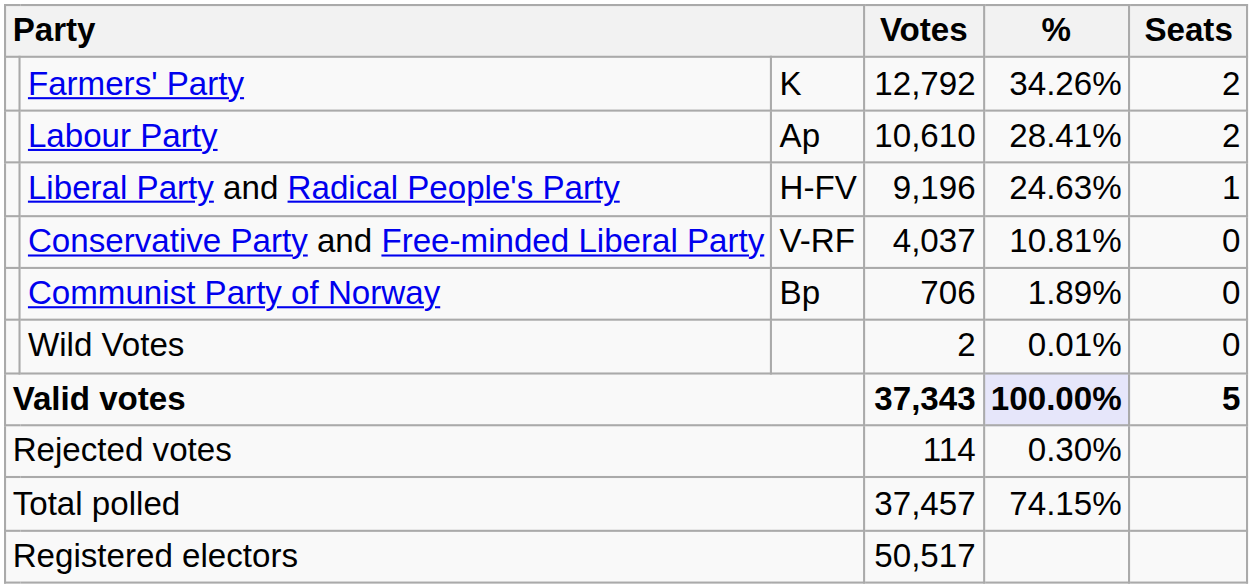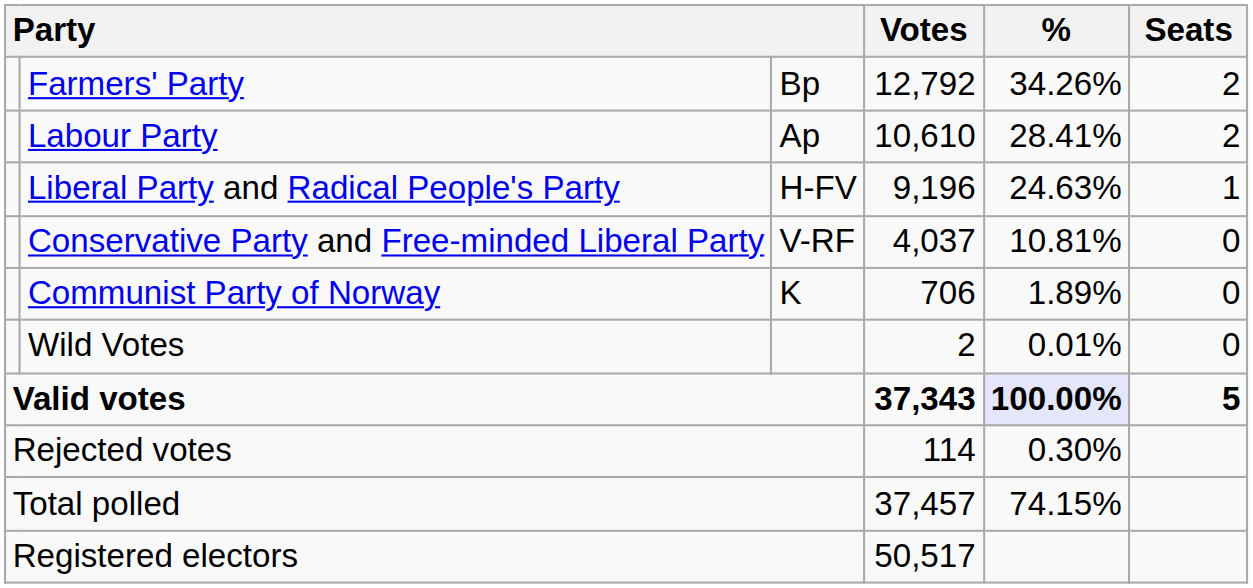Farmers' Party | column 3: K -> Bp
Communist Party of Norway | column 3: Bp -> K
